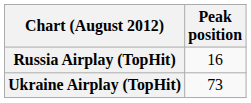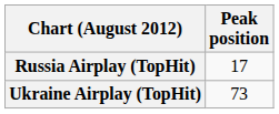Russia Airplay (TopHit) | Peak position: 16 -> 17
